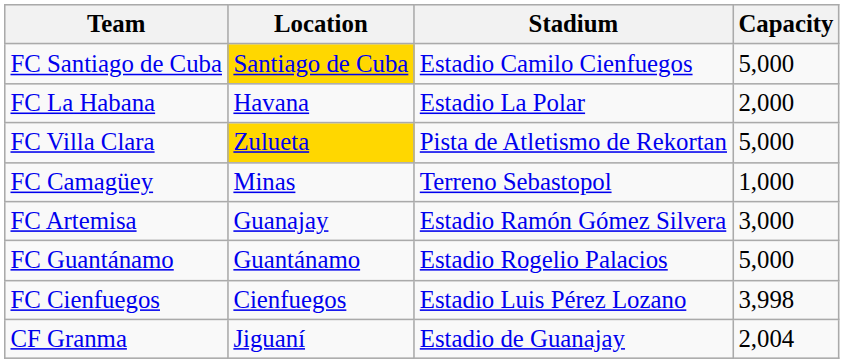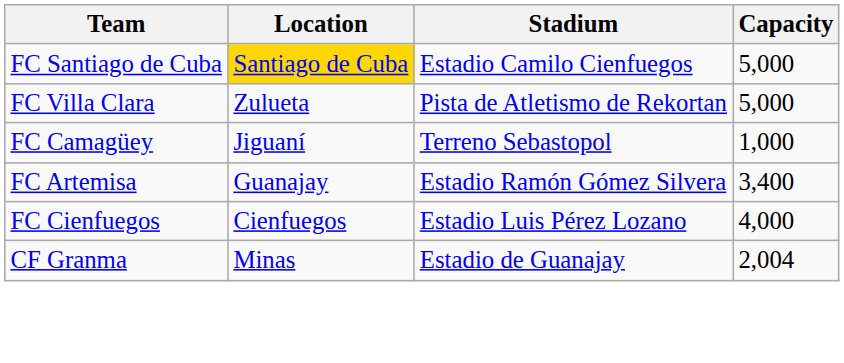- row: FC La Habana | Havana | Estadio La Polar | 2,000
FC Villa Clara | Location: gold background -> no background
FC Camagüey | Location: Minas -> Jiguaní
FC Artemisa | Capacity: 3,000 -> 3,400
- row: FC Guantánamo | Guantánamo | Estadio Rogelio Palacios | 5,000
FC Cienfuegos | Capacity: 3,998 -> 4,000
CF Granma | Location: Jiguaní -> Minas
